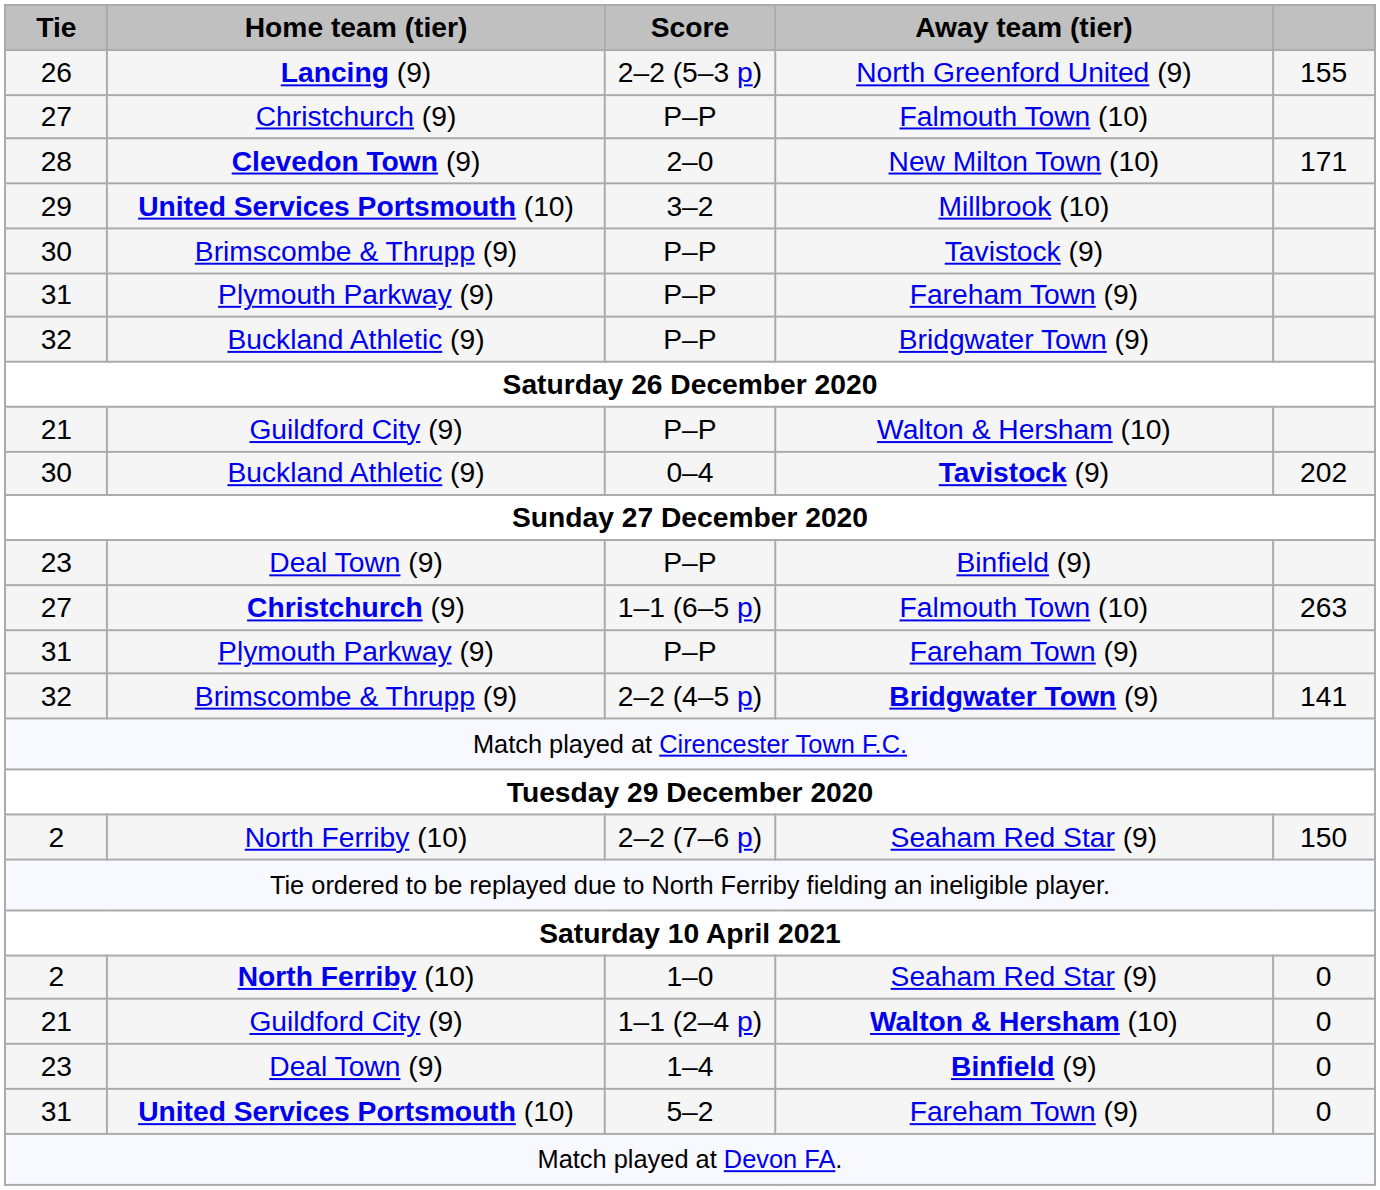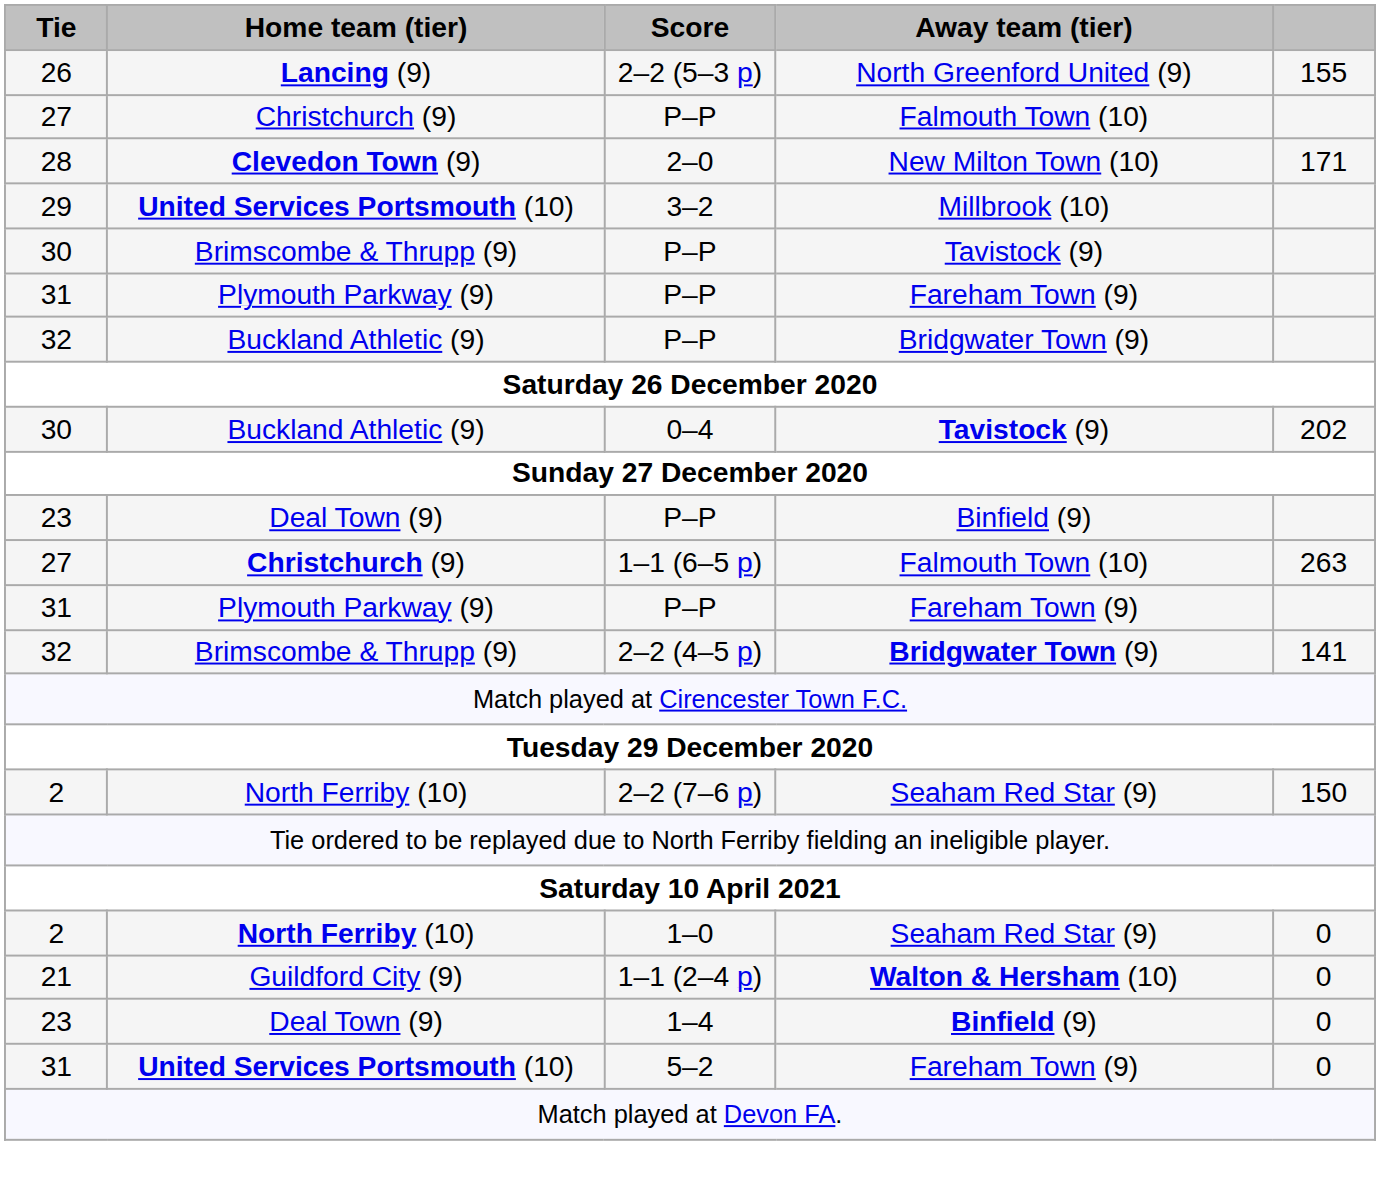- row: 21 | Guildford City (9) | P–P | Walton & Hersham (10)
